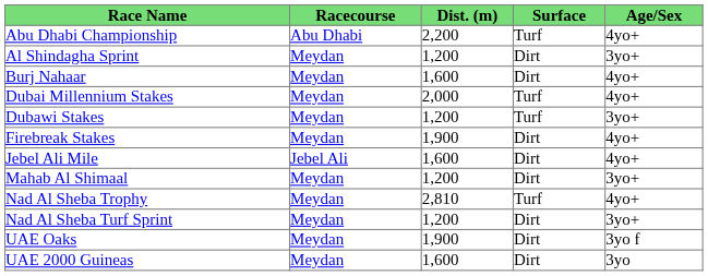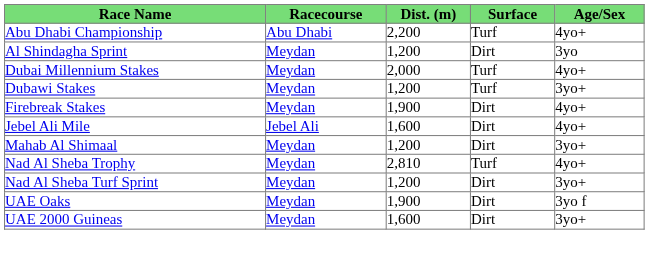Al Shindagha Sprint | Age/Sex: 3yo+ -> 3yo
- row: Burj Nahaar | Meydan | 1,600 | Dirt | 4yo+
UAE 2000 Guineas | Age/Sex: 3yo -> 3yo+
